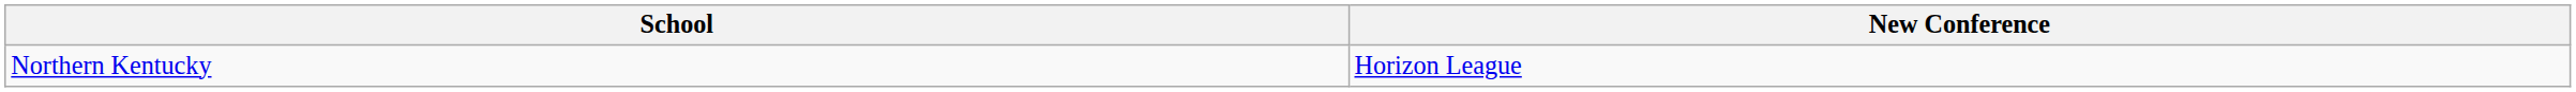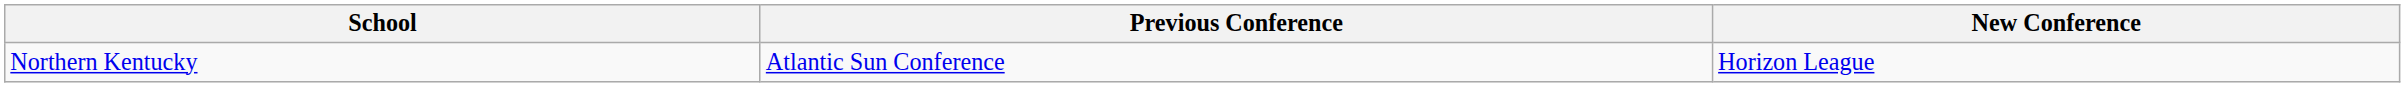+ column: Previous Conference | Atlantic Sun Conference
